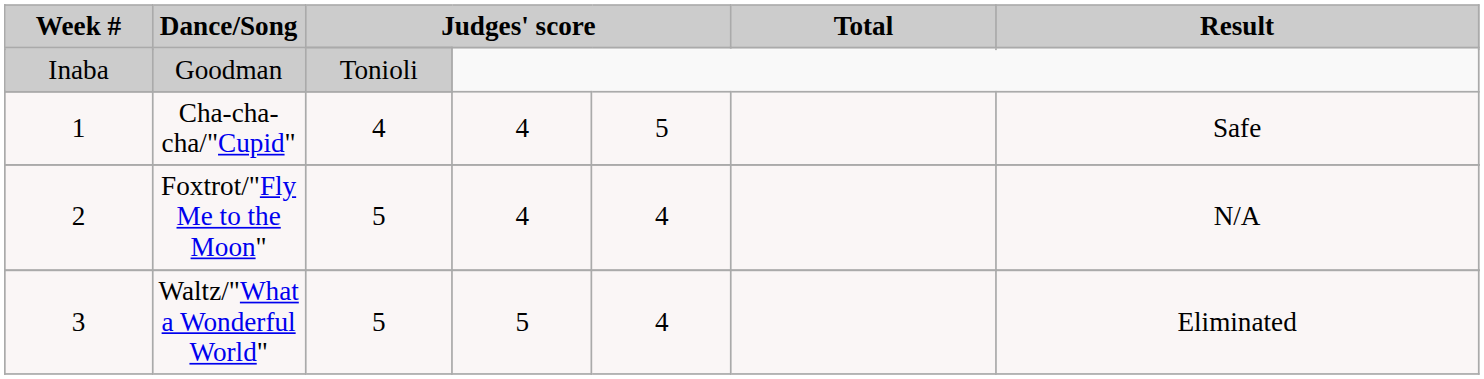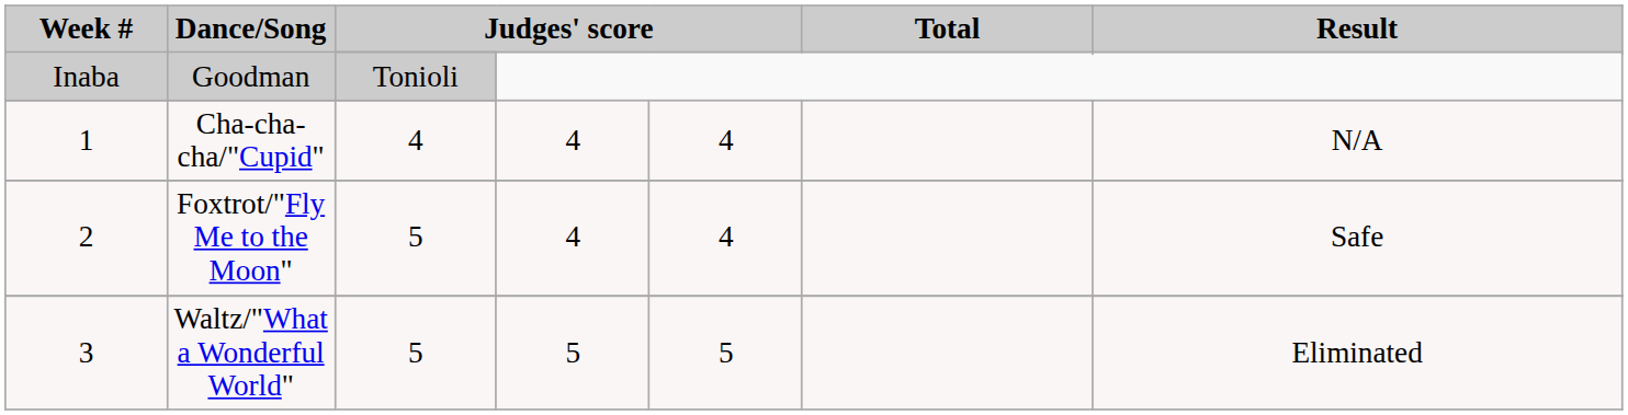Cha-cha-cha/"Cupid" | column 5: 5 -> 4
Cha-cha-cha/"Cupid" | Result: Safe -> N/A
Foxtrot/"Fly Me to the Moon" | Result: N/A -> Safe
Waltz/"What a Wonderful World" | column 5: 4 -> 5
